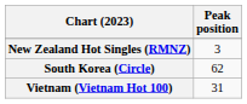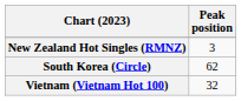Vietnam (Vietnam Hot 100) | Peak position: 31 -> 32
